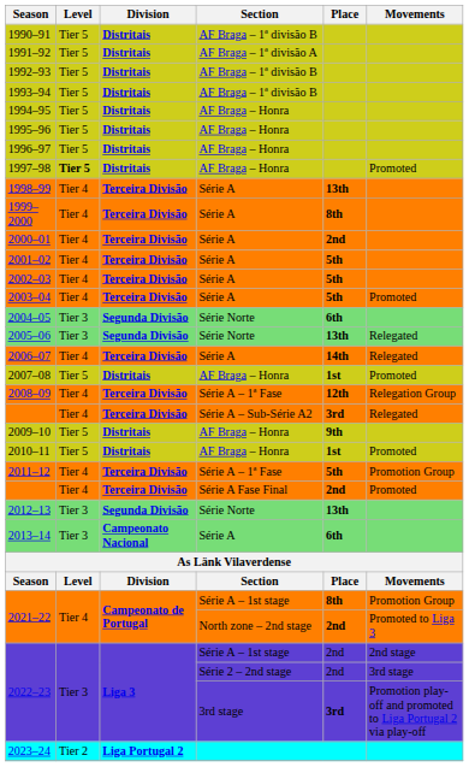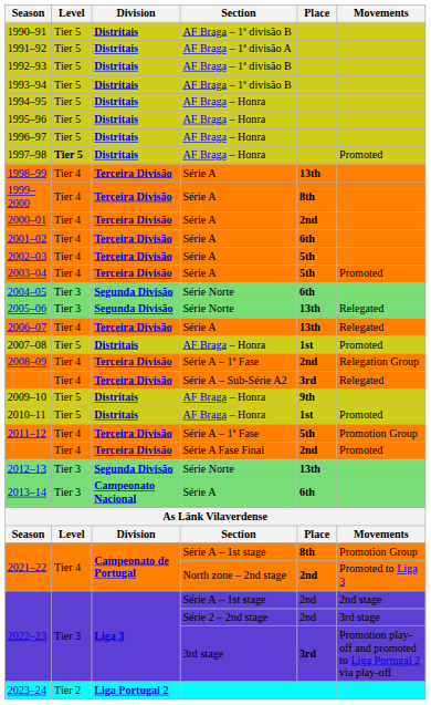2001–02 | Place: 5th -> 6th
2006–07 | Place: 14th -> 13th
2008–09 | Place: 12th -> 2nd
